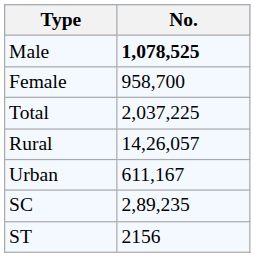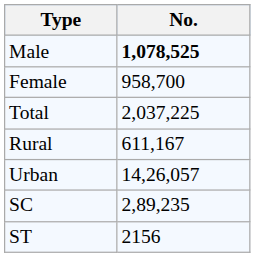Rural | No.: 14,26,057 -> 611,167
Urban | No.: 611,167 -> 14,26,057
